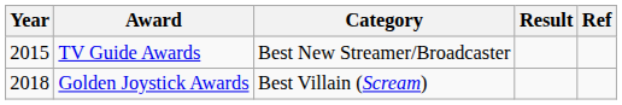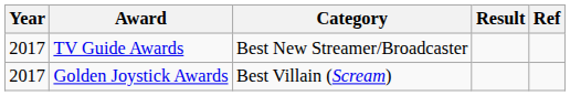TV Guide Awards | Year: 2015 -> 2017
Golden Joystick Awards | Year: 2018 -> 2017
